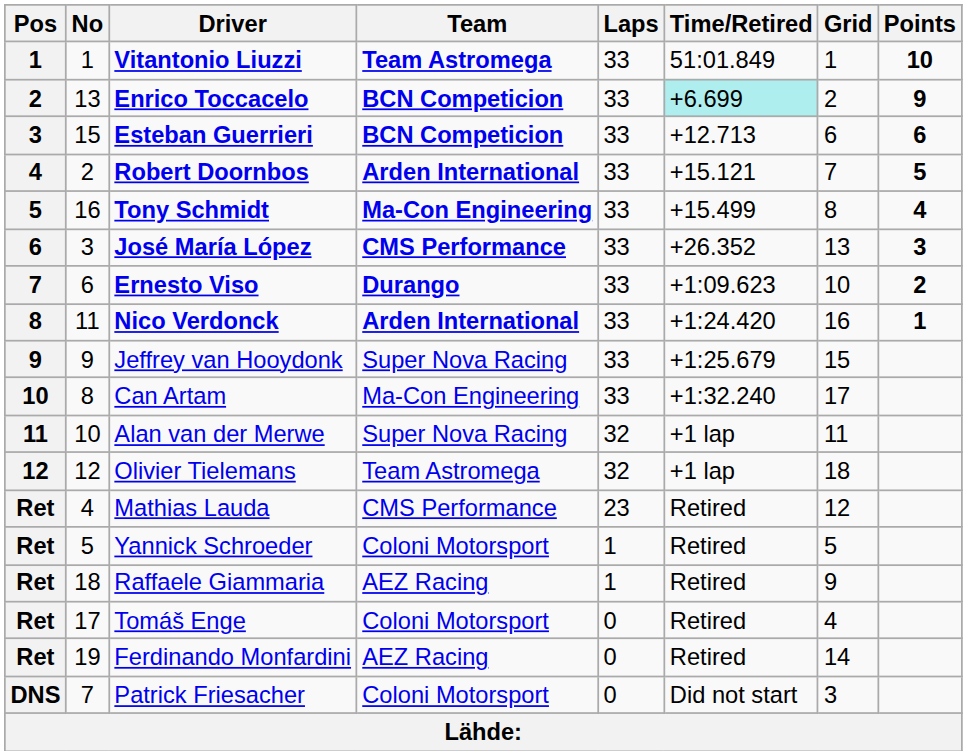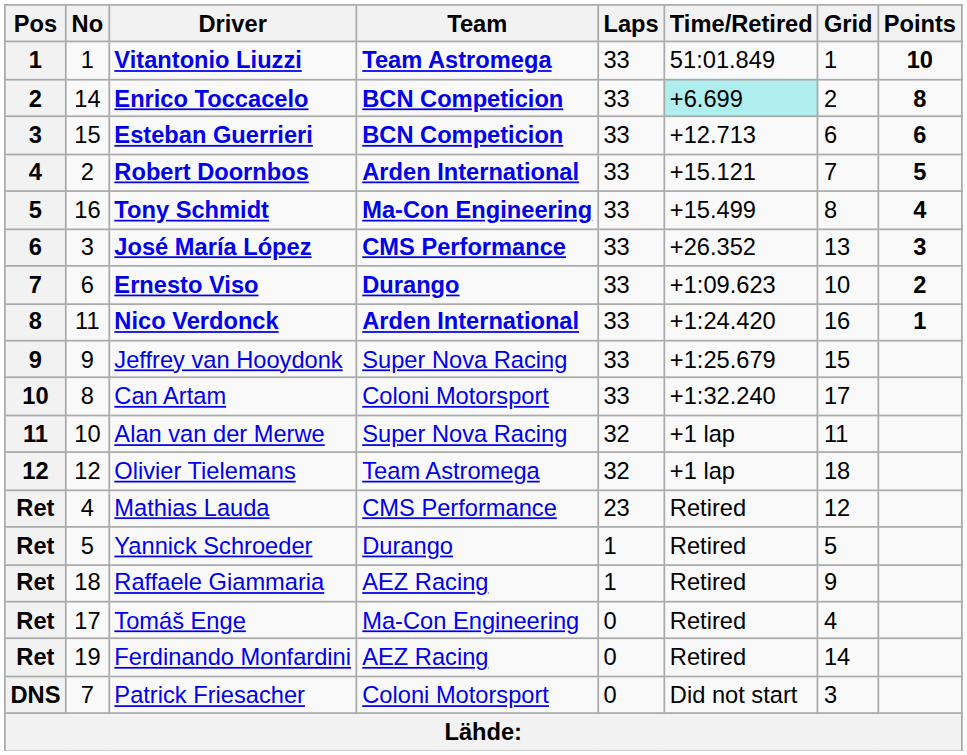Enrico Toccacelo | No: 13 -> 14
Enrico Toccacelo | Points: 9 -> 8
Can Artam | Team: Ma-Con Engineering -> Coloni Motorsport
Yannick Schroeder | Team: Coloni Motorsport -> Durango
Tomáš Enge | Team: Coloni Motorsport -> Ma-Con Engineering
